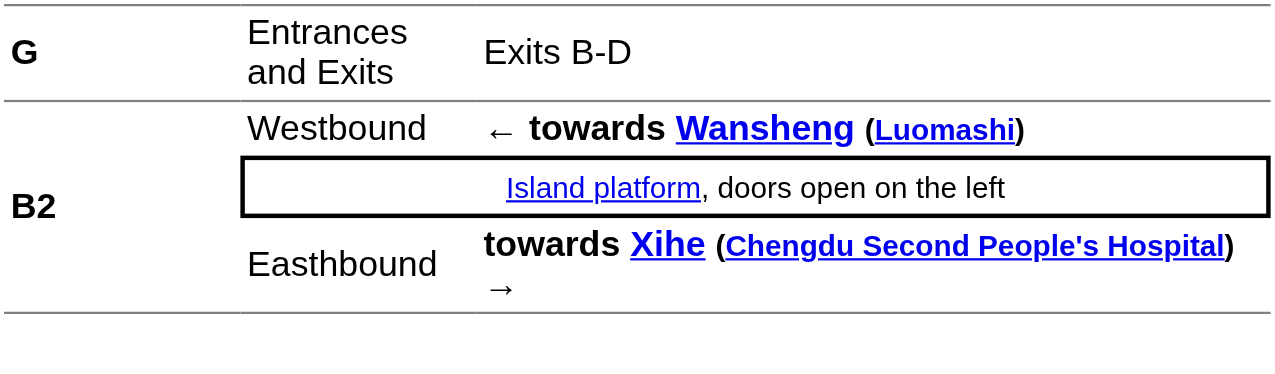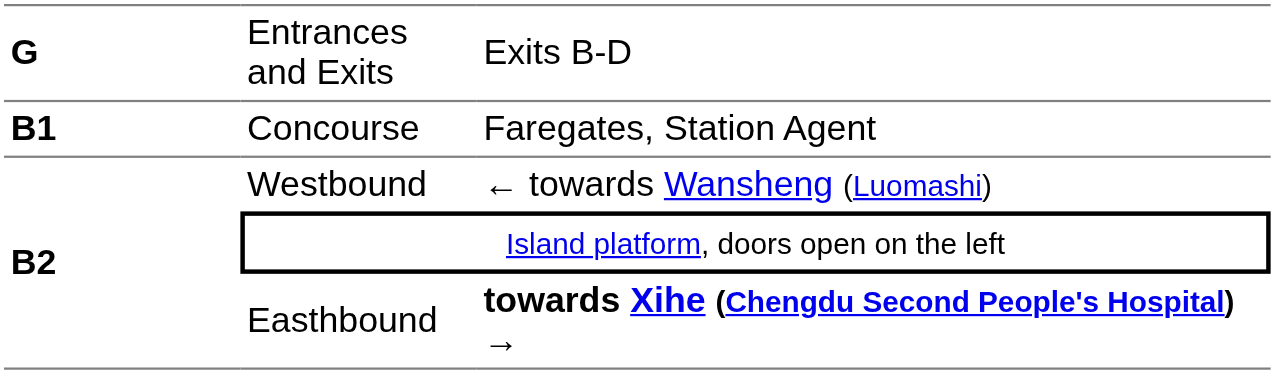+ row: B1 | Concourse | Faregates, Station Agent
Westbound | column 3: bold -> normal
